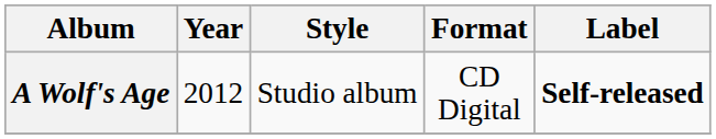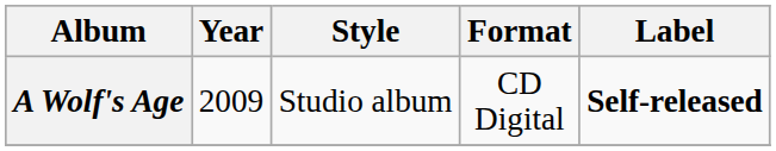A Wolf's Age | Year: 2012 -> 2009
